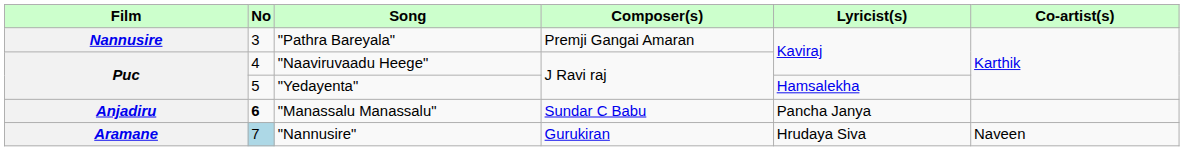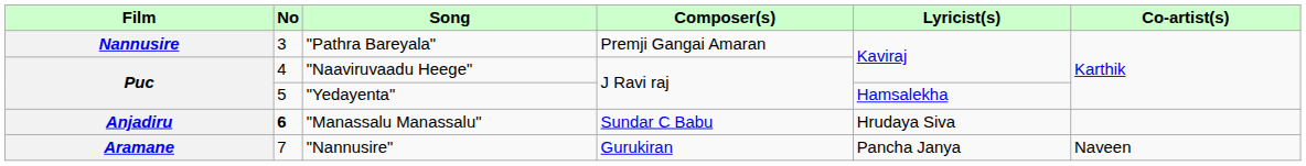"Manassalu Manassalu" | Lyricist(s): Pancha Janya -> Hrudaya Siva
"Nannusire" | No: lightblue background -> no background
"Nannusire" | Lyricist(s): Hrudaya Siva -> Pancha Janya
